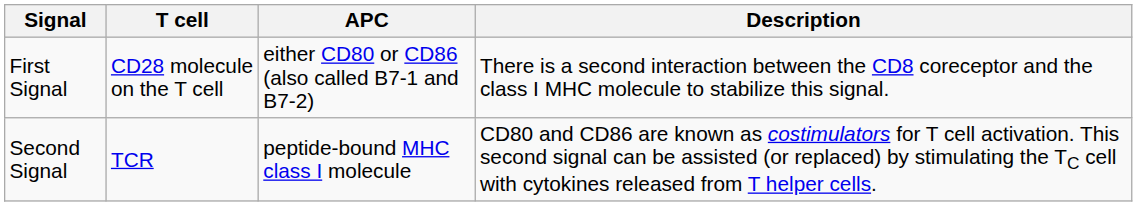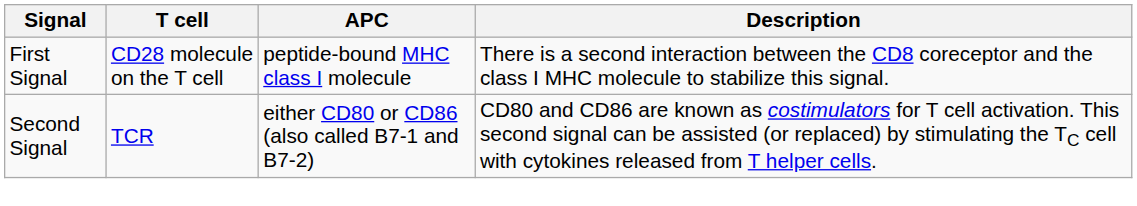First Signal | APC: either CD80 or CD86 (also called B7-1 and B7-2) -> peptide-bound MHC class I molecule
Second Signal | APC: peptide-bound MHC class I molecule -> either CD80 or CD86 (also called B7-1 and B7-2)
